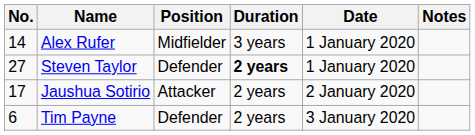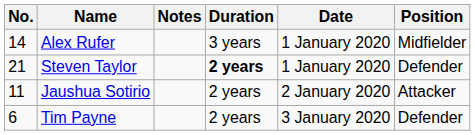columns swapped: Position <-> Notes
Steven Taylor | No.: 27 -> 21
Jaushua Sotirio | No.: 17 -> 11
